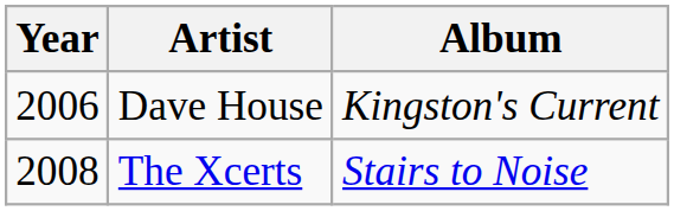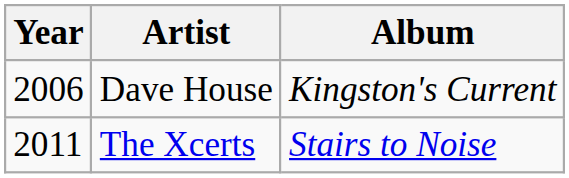The Xcerts | Year: 2008 -> 2011
